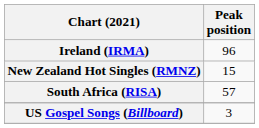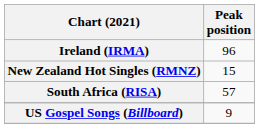US Gospel Songs (Billboard) | Peak position: 3 -> 9
